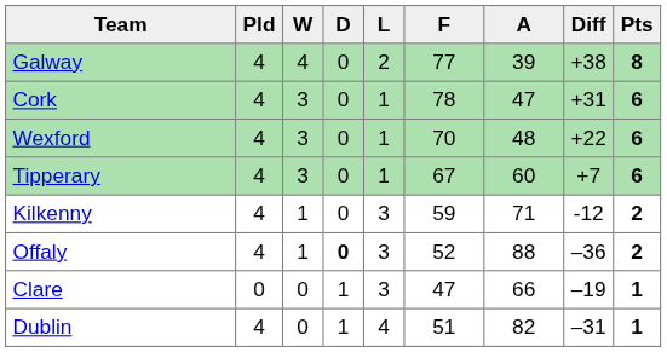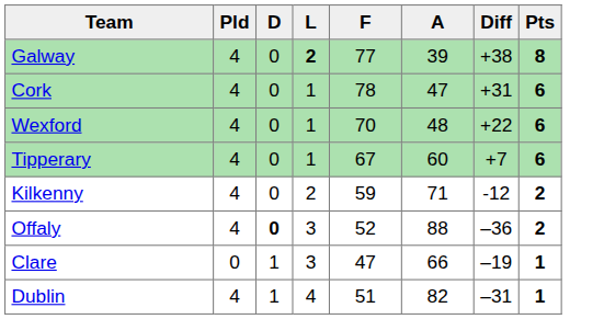- column: W | 4 | 3 | 3 | 3 | 1 | 1 | 0 | 0
Galway | L: normal -> bold
Kilkenny | L: 3 -> 2
